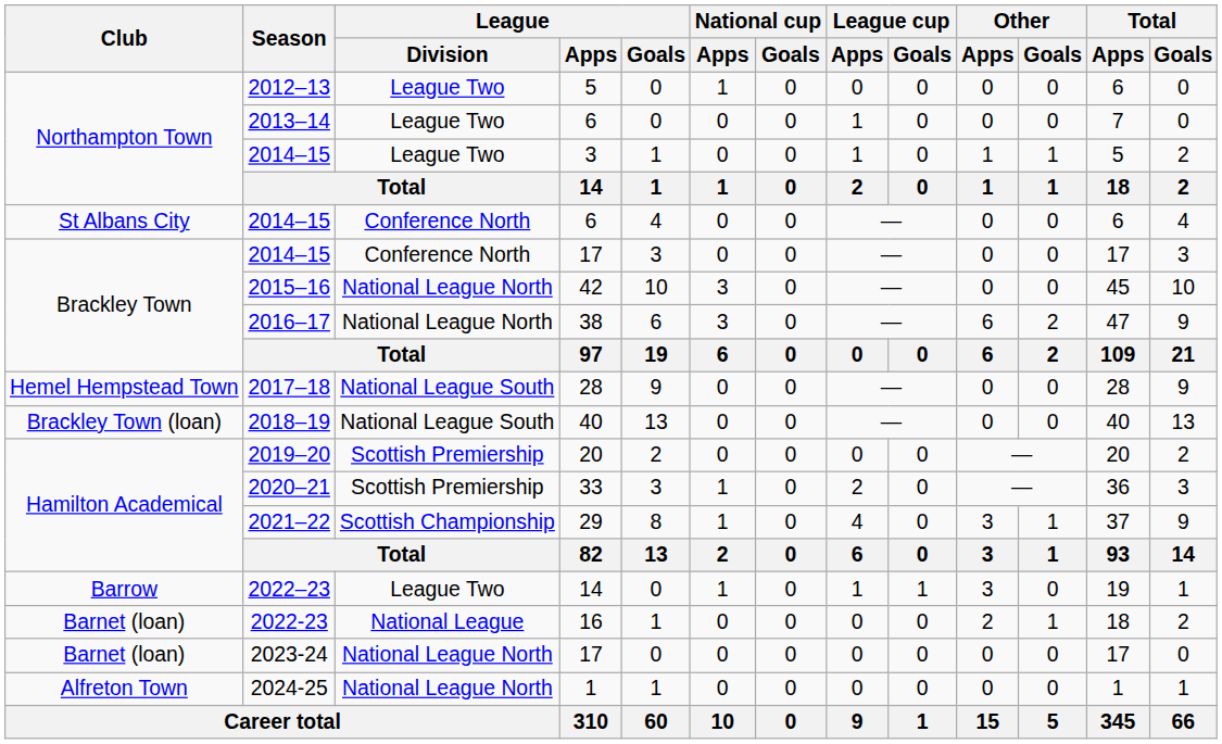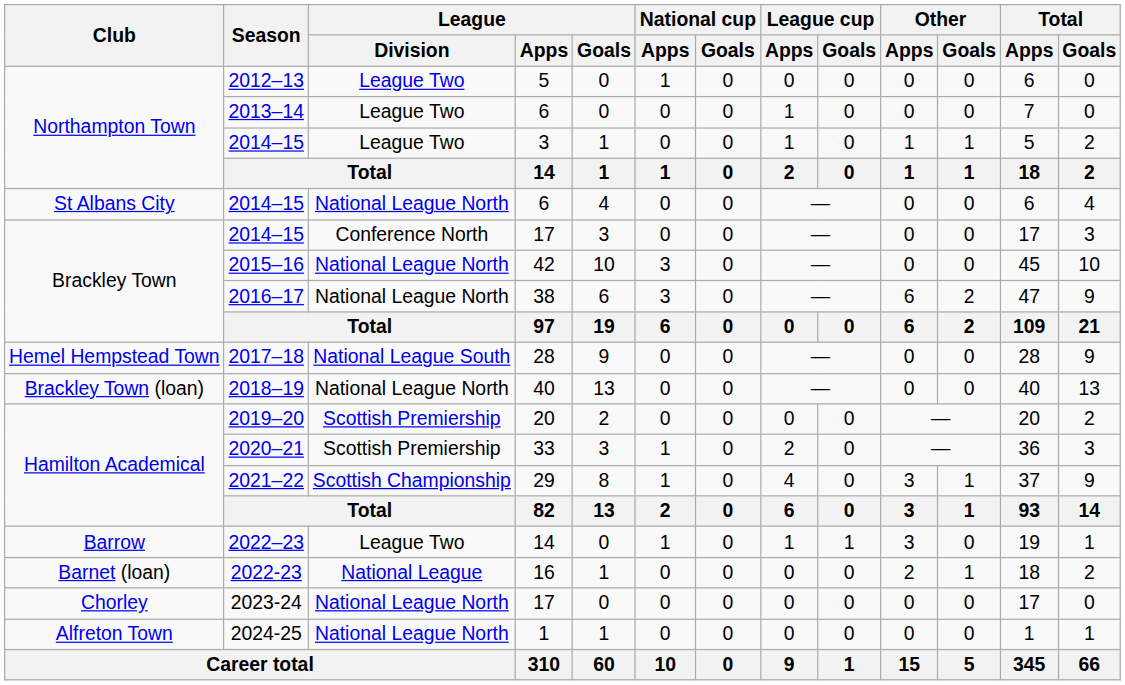2014–15 / 6 | League / Division: Conference North -> National League North
2018–19 | League / Division: National League South -> National League North
2023-24 | Club: Barnet (loan) -> Chorley
